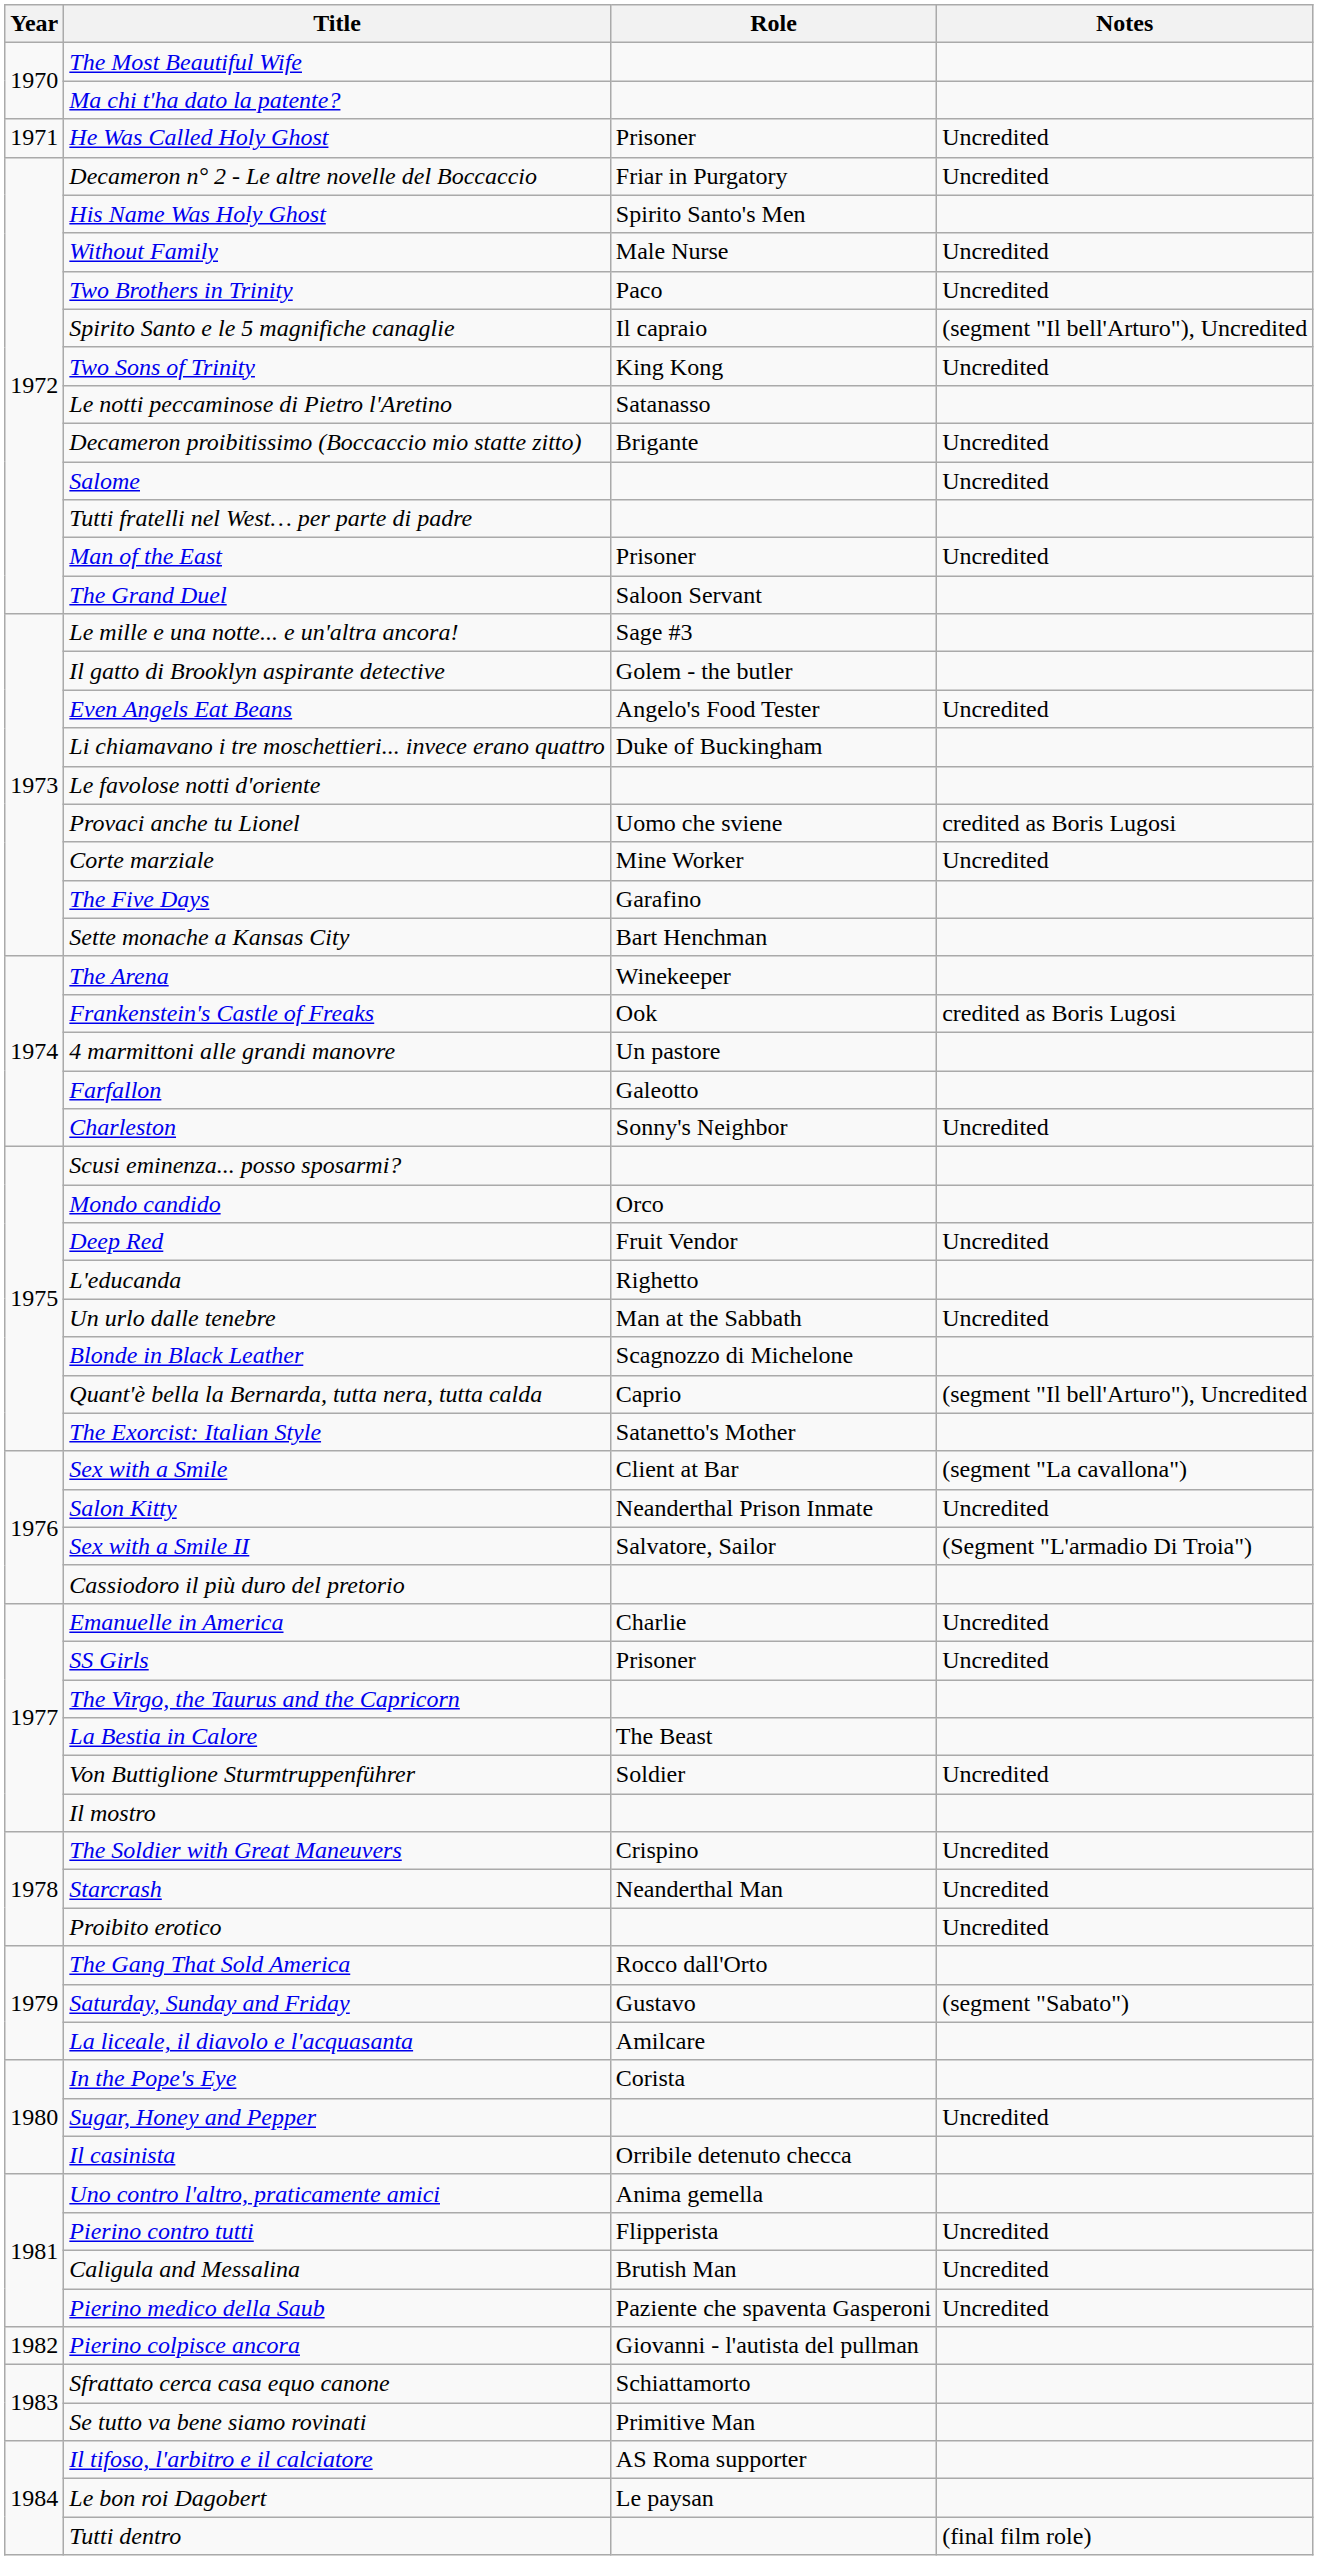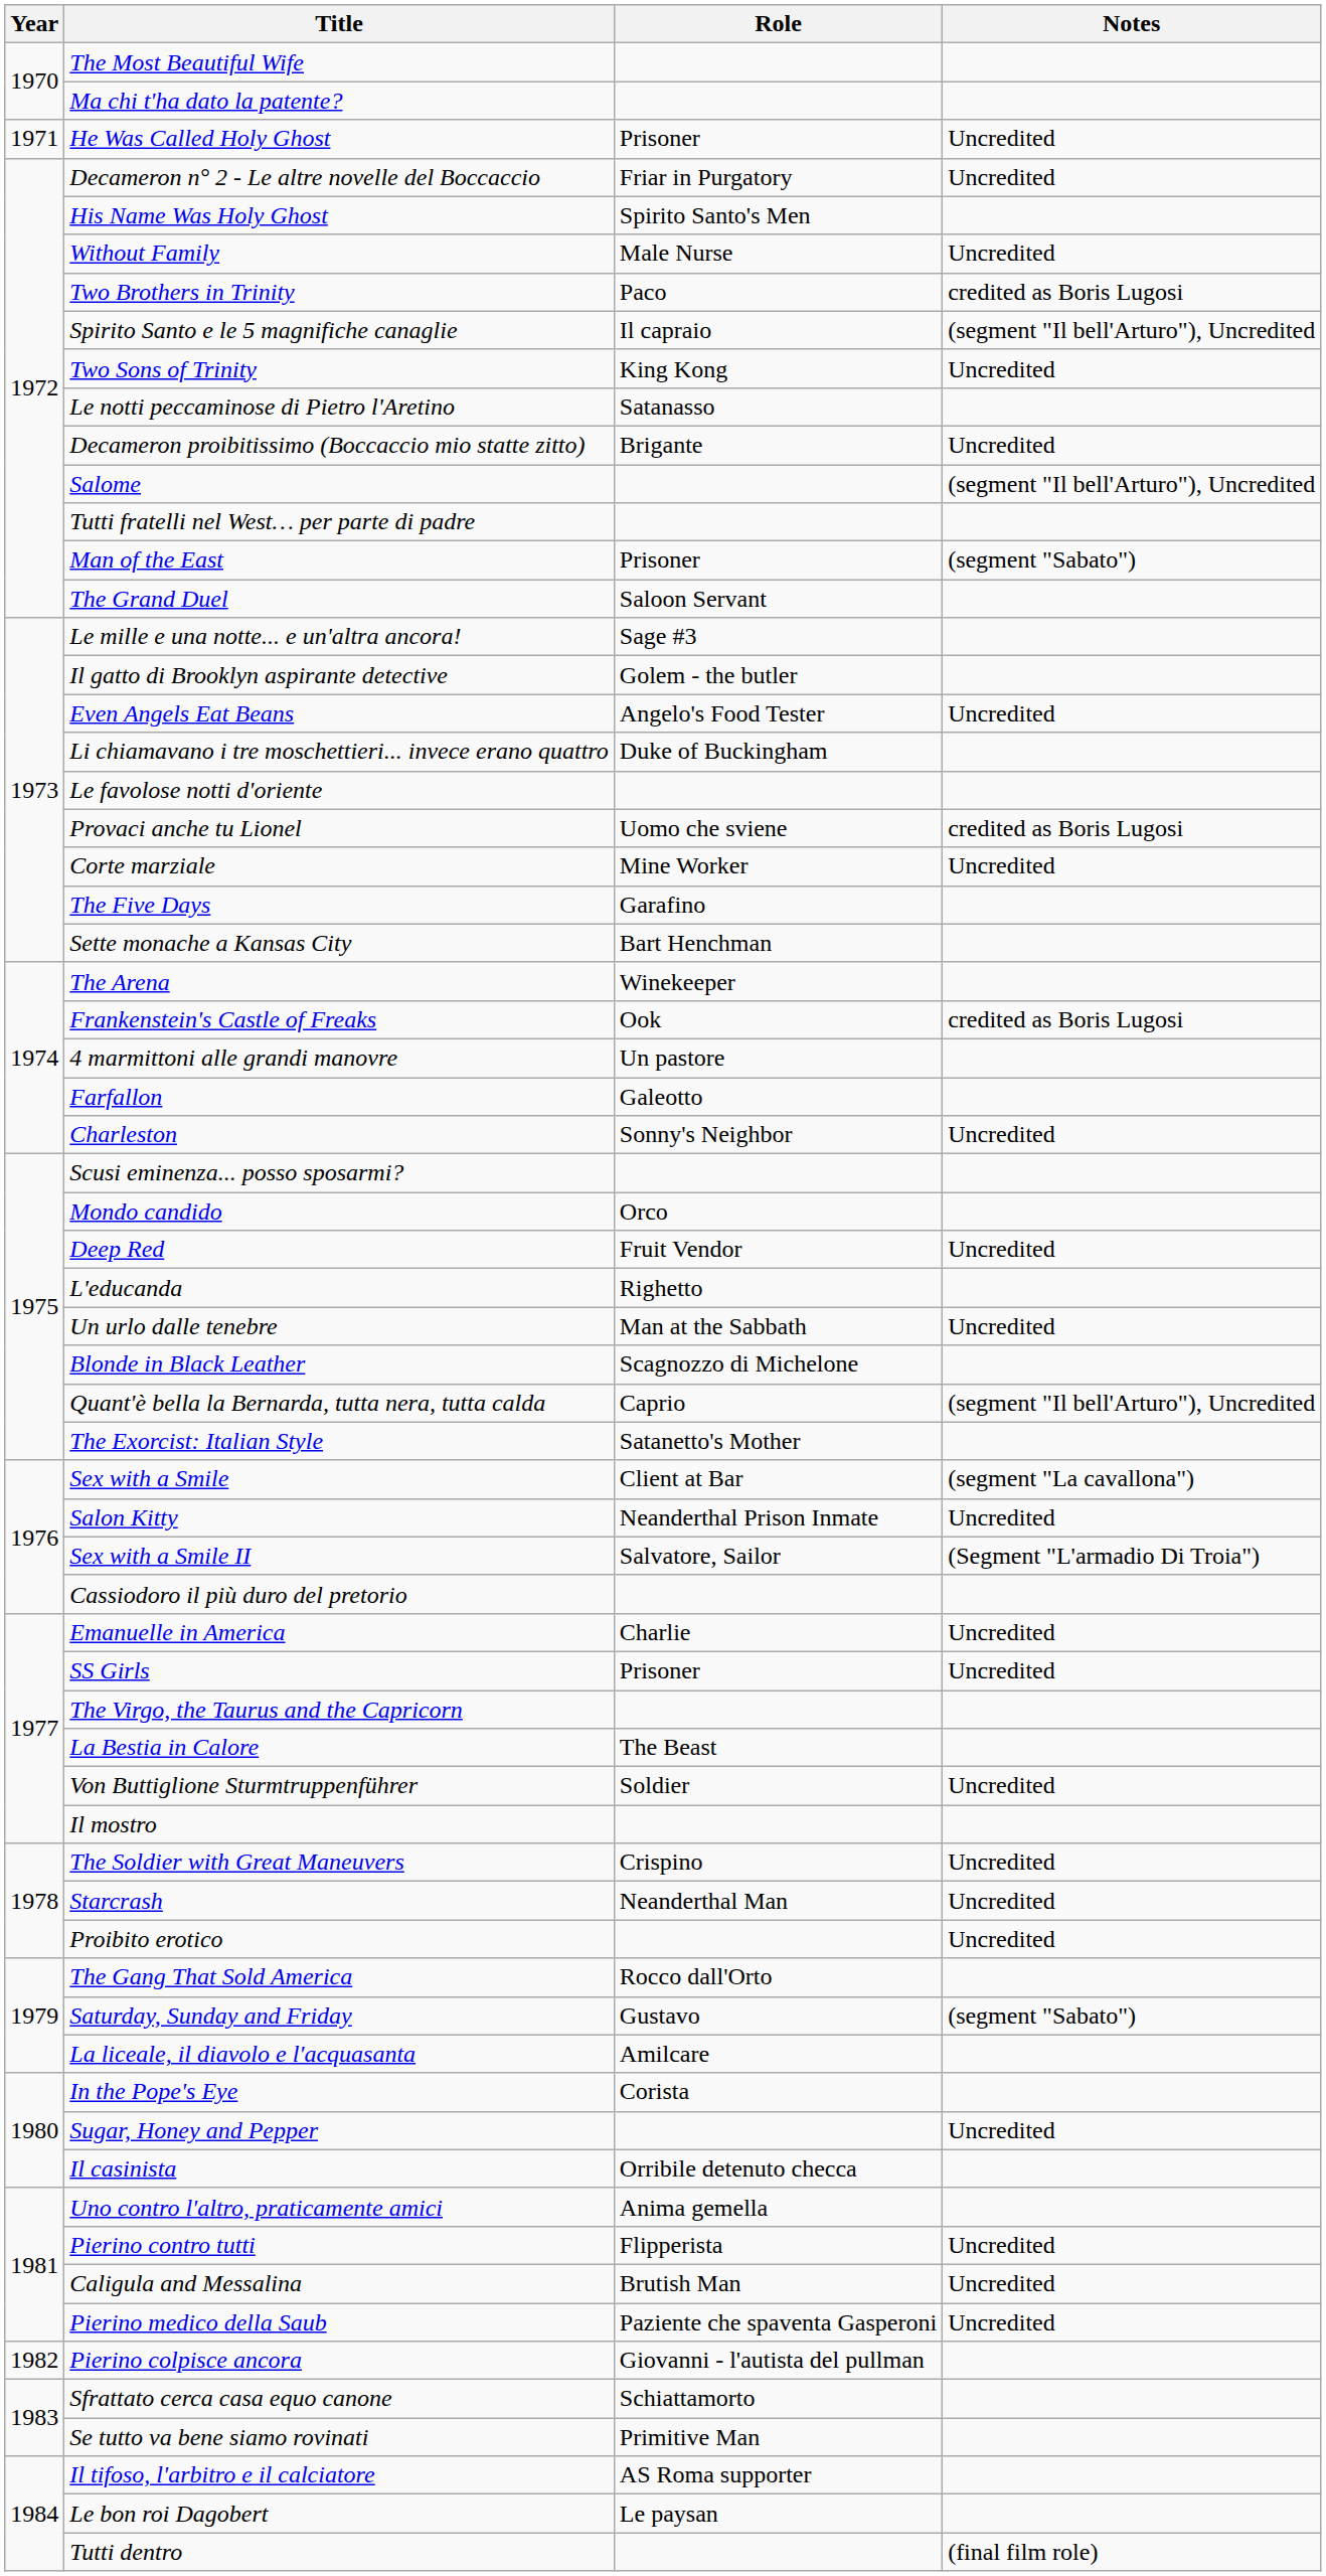Two Brothers in Trinity | Notes: Uncredited -> credited as Boris Lugosi
Salome | Notes: Uncredited -> (segment "Il bell'Arturo"), Uncredited
Man of the East | Notes: Uncredited -> (segment "Sabato")
